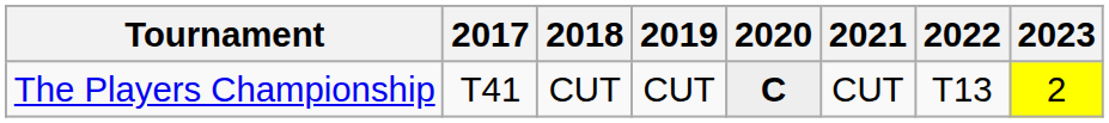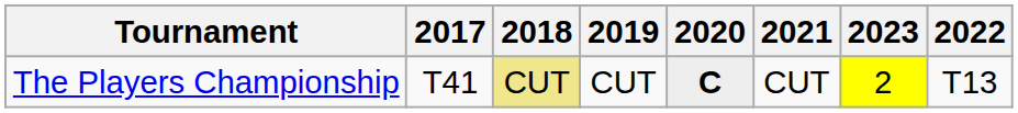columns swapped: 2022 <-> 2023
The Players Championship | 2018: no background -> khaki background
